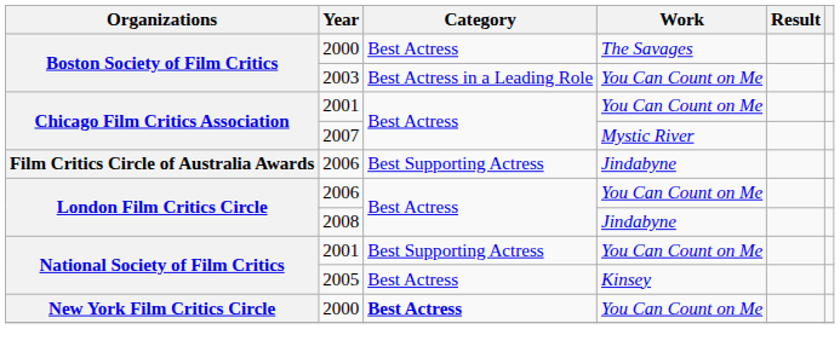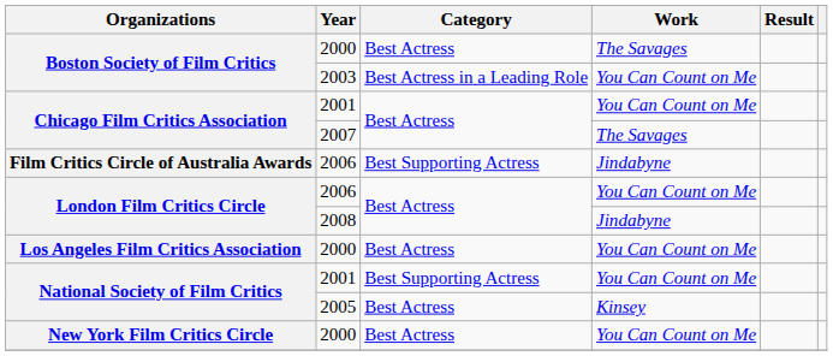Chicago Film Critics Association / 2007 | Work: Mystic River -> The Savages
+ row: Los Angeles Film Critics Association | 2000 | Best Actress | You Can Count on Me
New York Film Critics Circle | Category: bold -> normal
